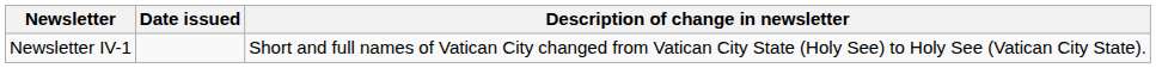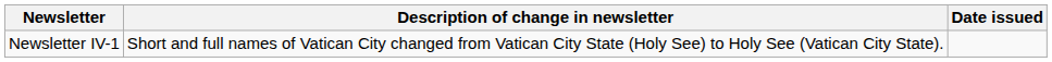columns swapped: Date issued <-> Description of change in newsletter
